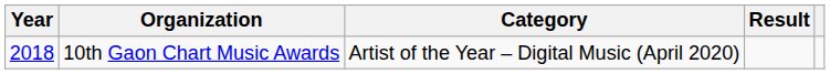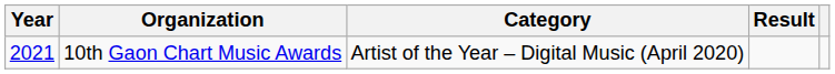10th Gaon Chart Music Awards | Year: 2018 -> 2021
